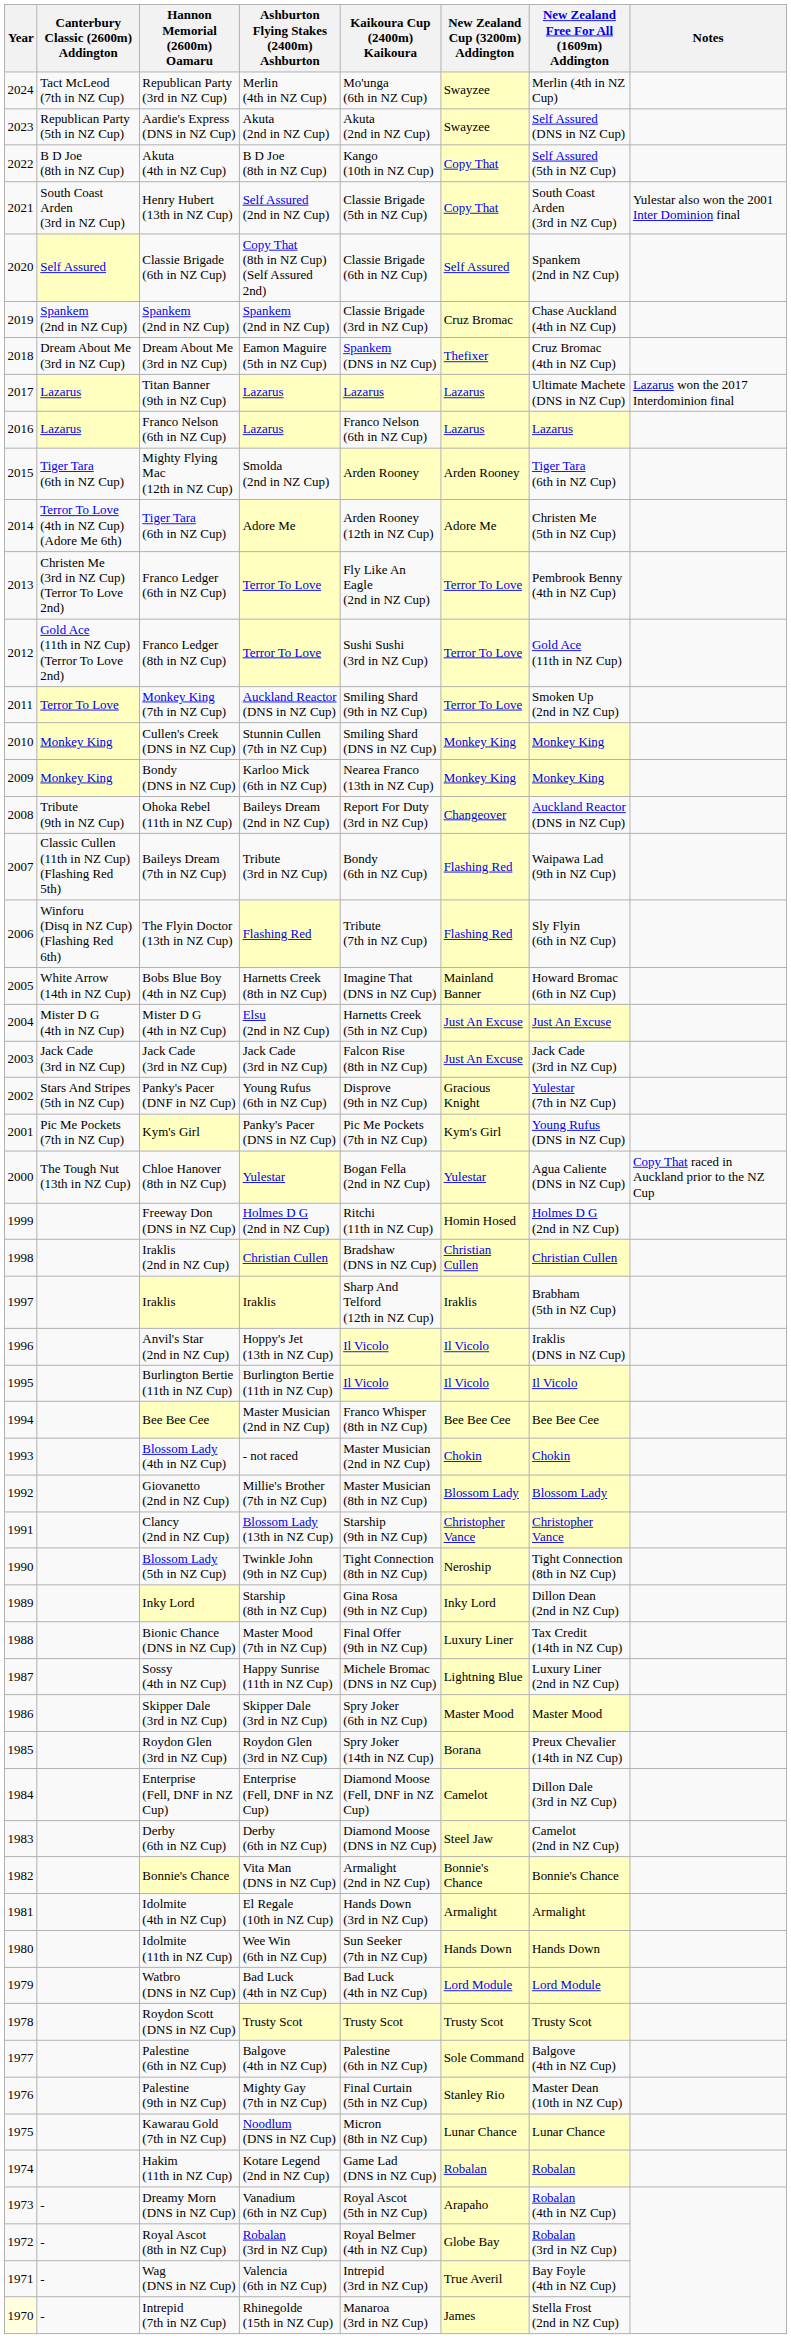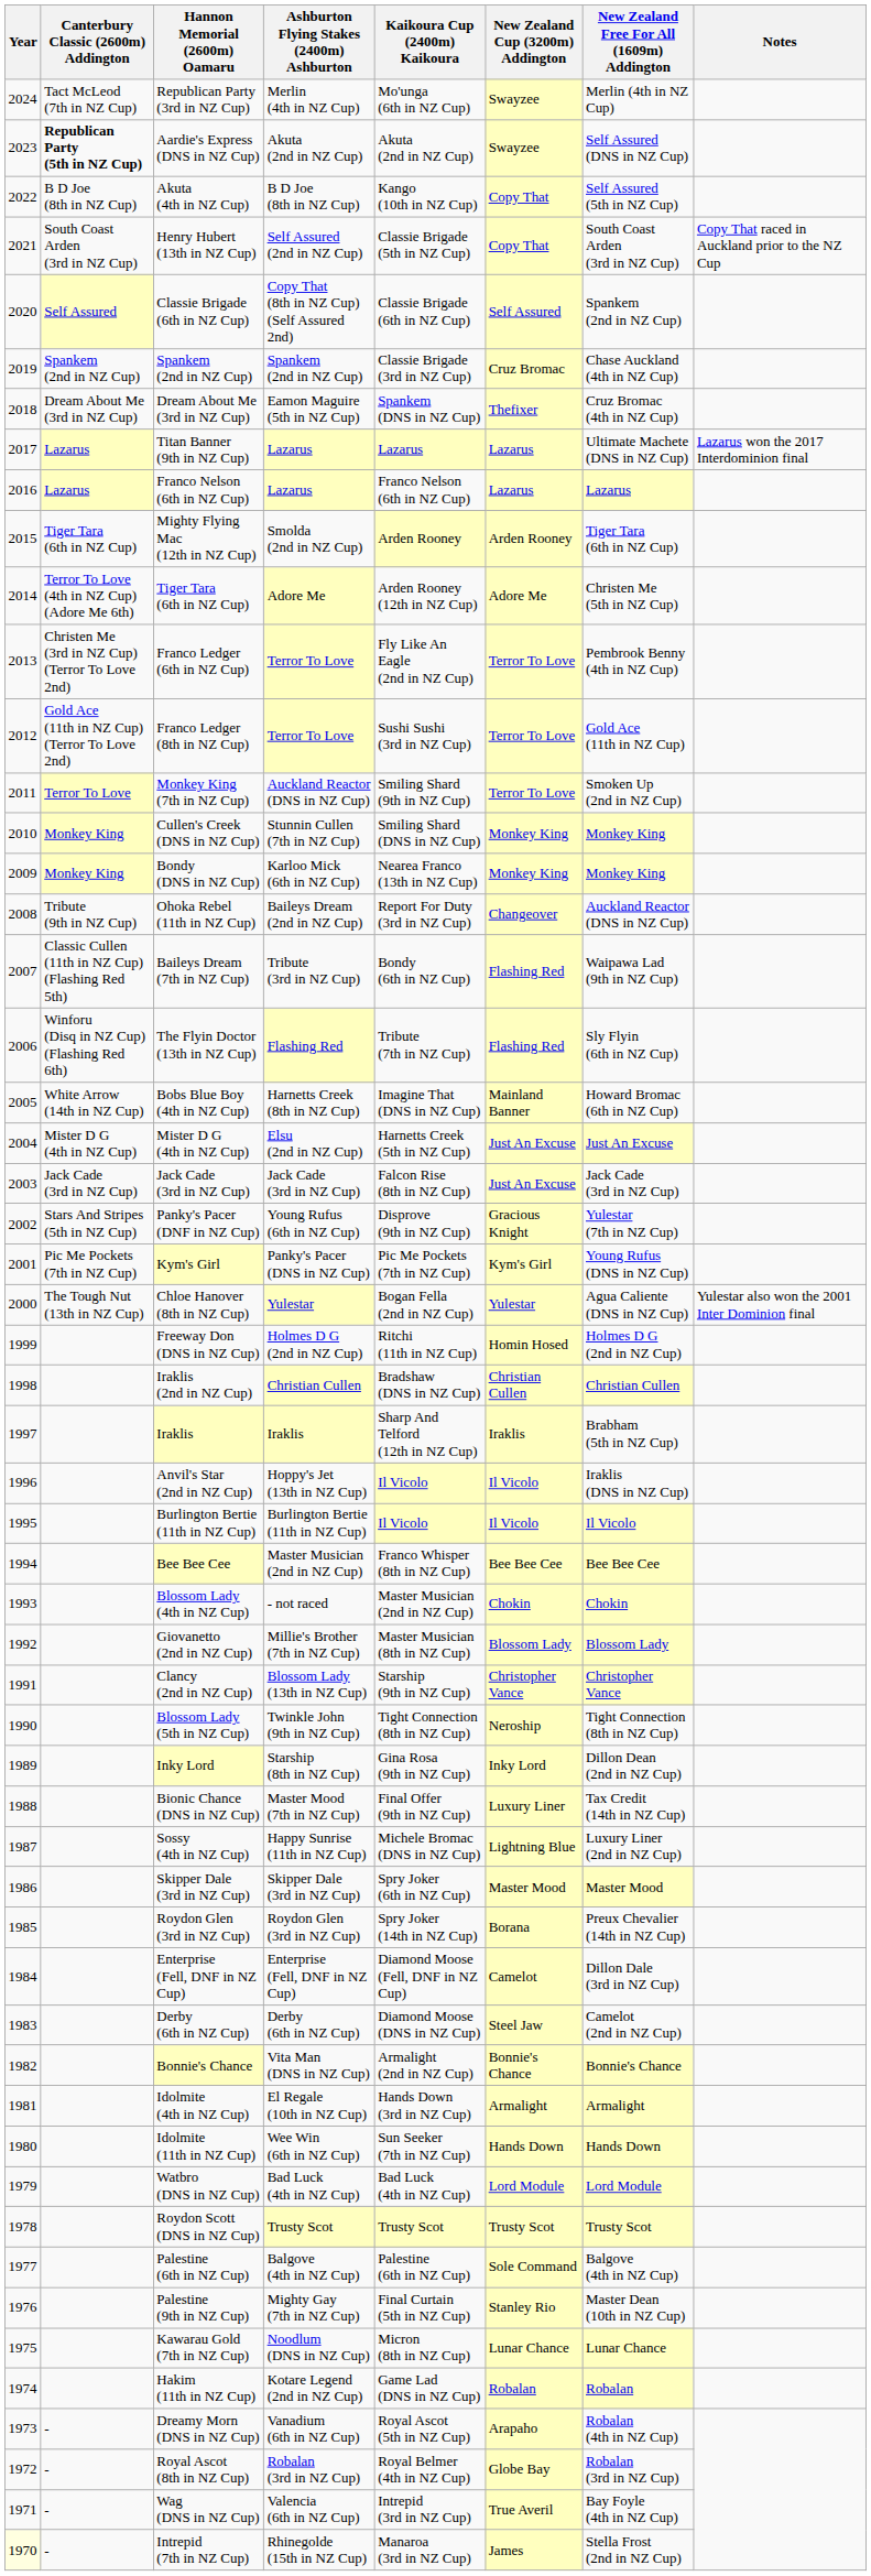Aardie's Express (DNS in NZ Cup) | Canterbury Classic (2600m) Addington: normal -> bold
Henry Hubert (13th in NZ Cup) | Notes: Yulestar also won the 2001 Inter Dominion final -> Copy That raced in Auckland prior to the NZ Cup
Chloe Hanover (8th in NZ Cup) | Notes: Copy That raced in Auckland prior to the NZ Cup -> Yulestar also won the 2001 Inter Dominion final
